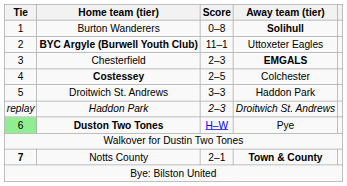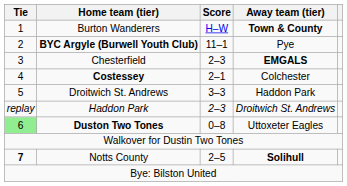Burton Wanderers | Score: 0–8 -> H–W
Burton Wanderers | Away team (tier): Solihull -> Town & County
BYC Argyle (Burwell Youth Club) | Away team (tier): Uttoxeter Eagles -> Pye
Costessey | Score: 2–5 -> 2–1
Duston Two Tones | Score: H–W -> 0–8
Duston Two Tones | Away team (tier): Pye -> Uttoxeter Eagles
Notts County | Score: 2–1 -> 2–5
Notts County | Away team (tier): Town & County -> Solihull
